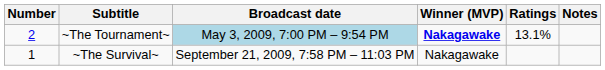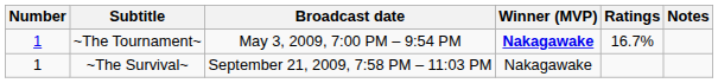~The Tournament~ | Number: 2 -> 1
~The Tournament~ | Broadcast date: lightblue background -> no background
~The Tournament~ | Ratings: 13.1% -> 16.7%
